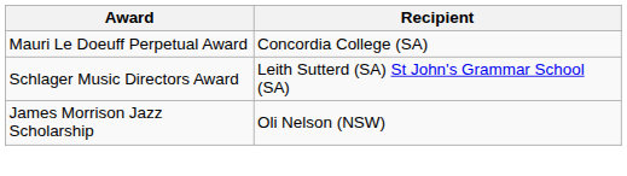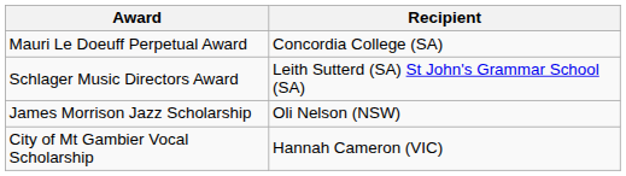+ row: City of Mt Gambier Vocal Scholarship | Hannah Cameron (VIC)
